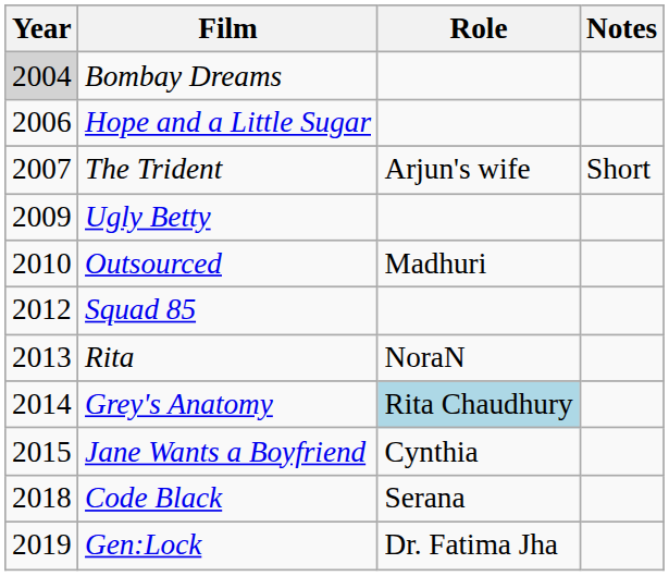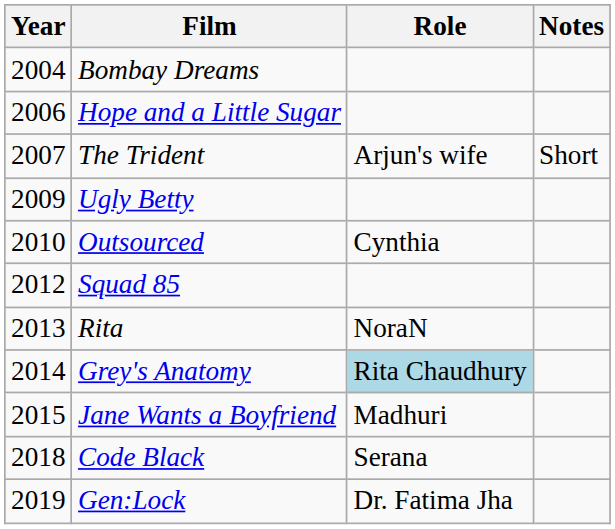Bombay Dreams | Year: lightgrey background -> no background
Outsourced | Role: Madhuri -> Cynthia
Jane Wants a Boyfriend | Role: Cynthia -> Madhuri
